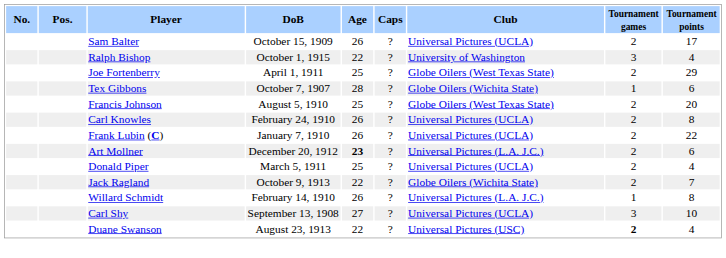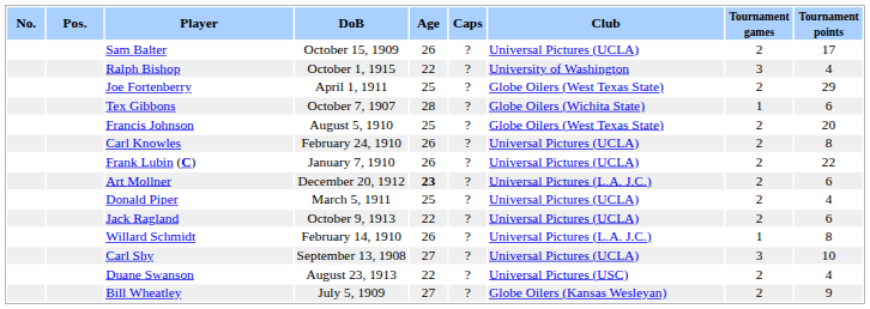Jack Ragland | Club: Globe Oilers (Wichita State) -> Universal Pictures (UCLA)
Jack Ragland | Tournament points: 7 -> 6
Duane Swanson | Tournament games: bold -> normal
+ row: Bill Wheatley | July 5, 1909 | 27 | ? | Globe Oilers (Kansas Wesleyan) | 2 | 9
